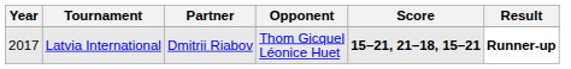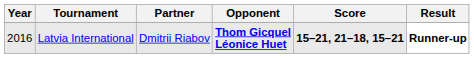Latvia International | Year: 2017 -> 2016
Latvia International | Opponent: normal -> bold
